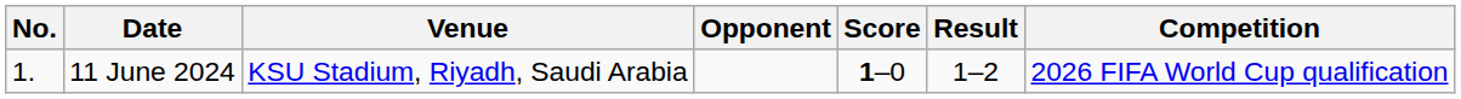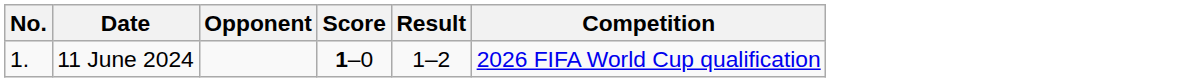- column: Venue | KSU Stadium, Riyadh, Saudi Arabia
